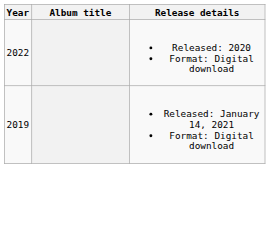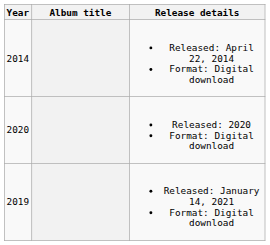+ row: 2014 | Released: April 22, 2014 Format: Digital download
Released: 2020 Format: Digital download | Year: 2022 -> 2020
